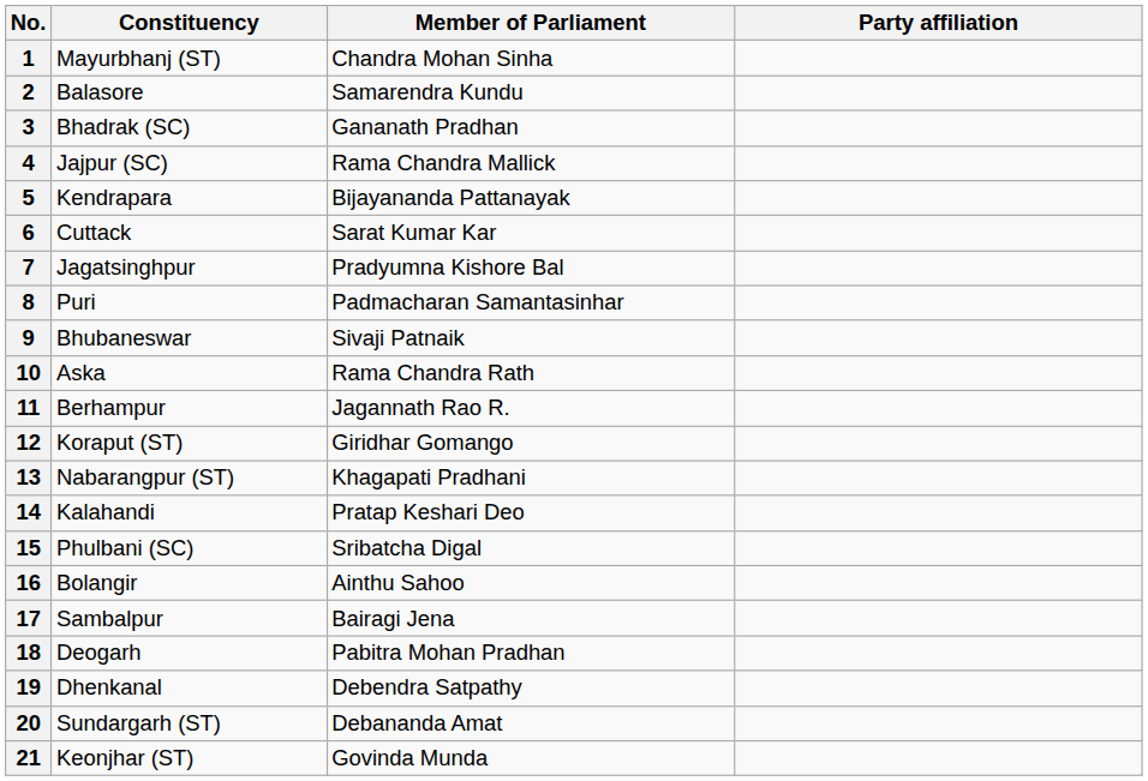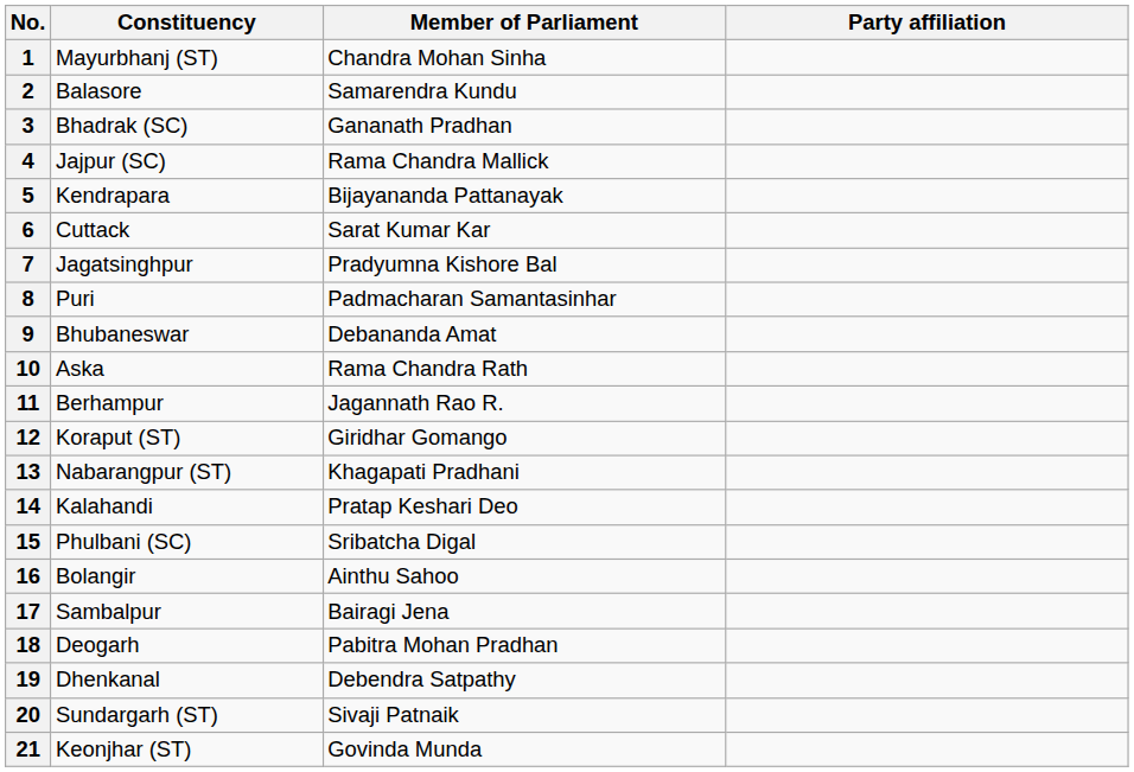9 | Member of Parliament: Sivaji Patnaik -> Debananda Amat
20 | Member of Parliament: Debananda Amat -> Sivaji Patnaik
